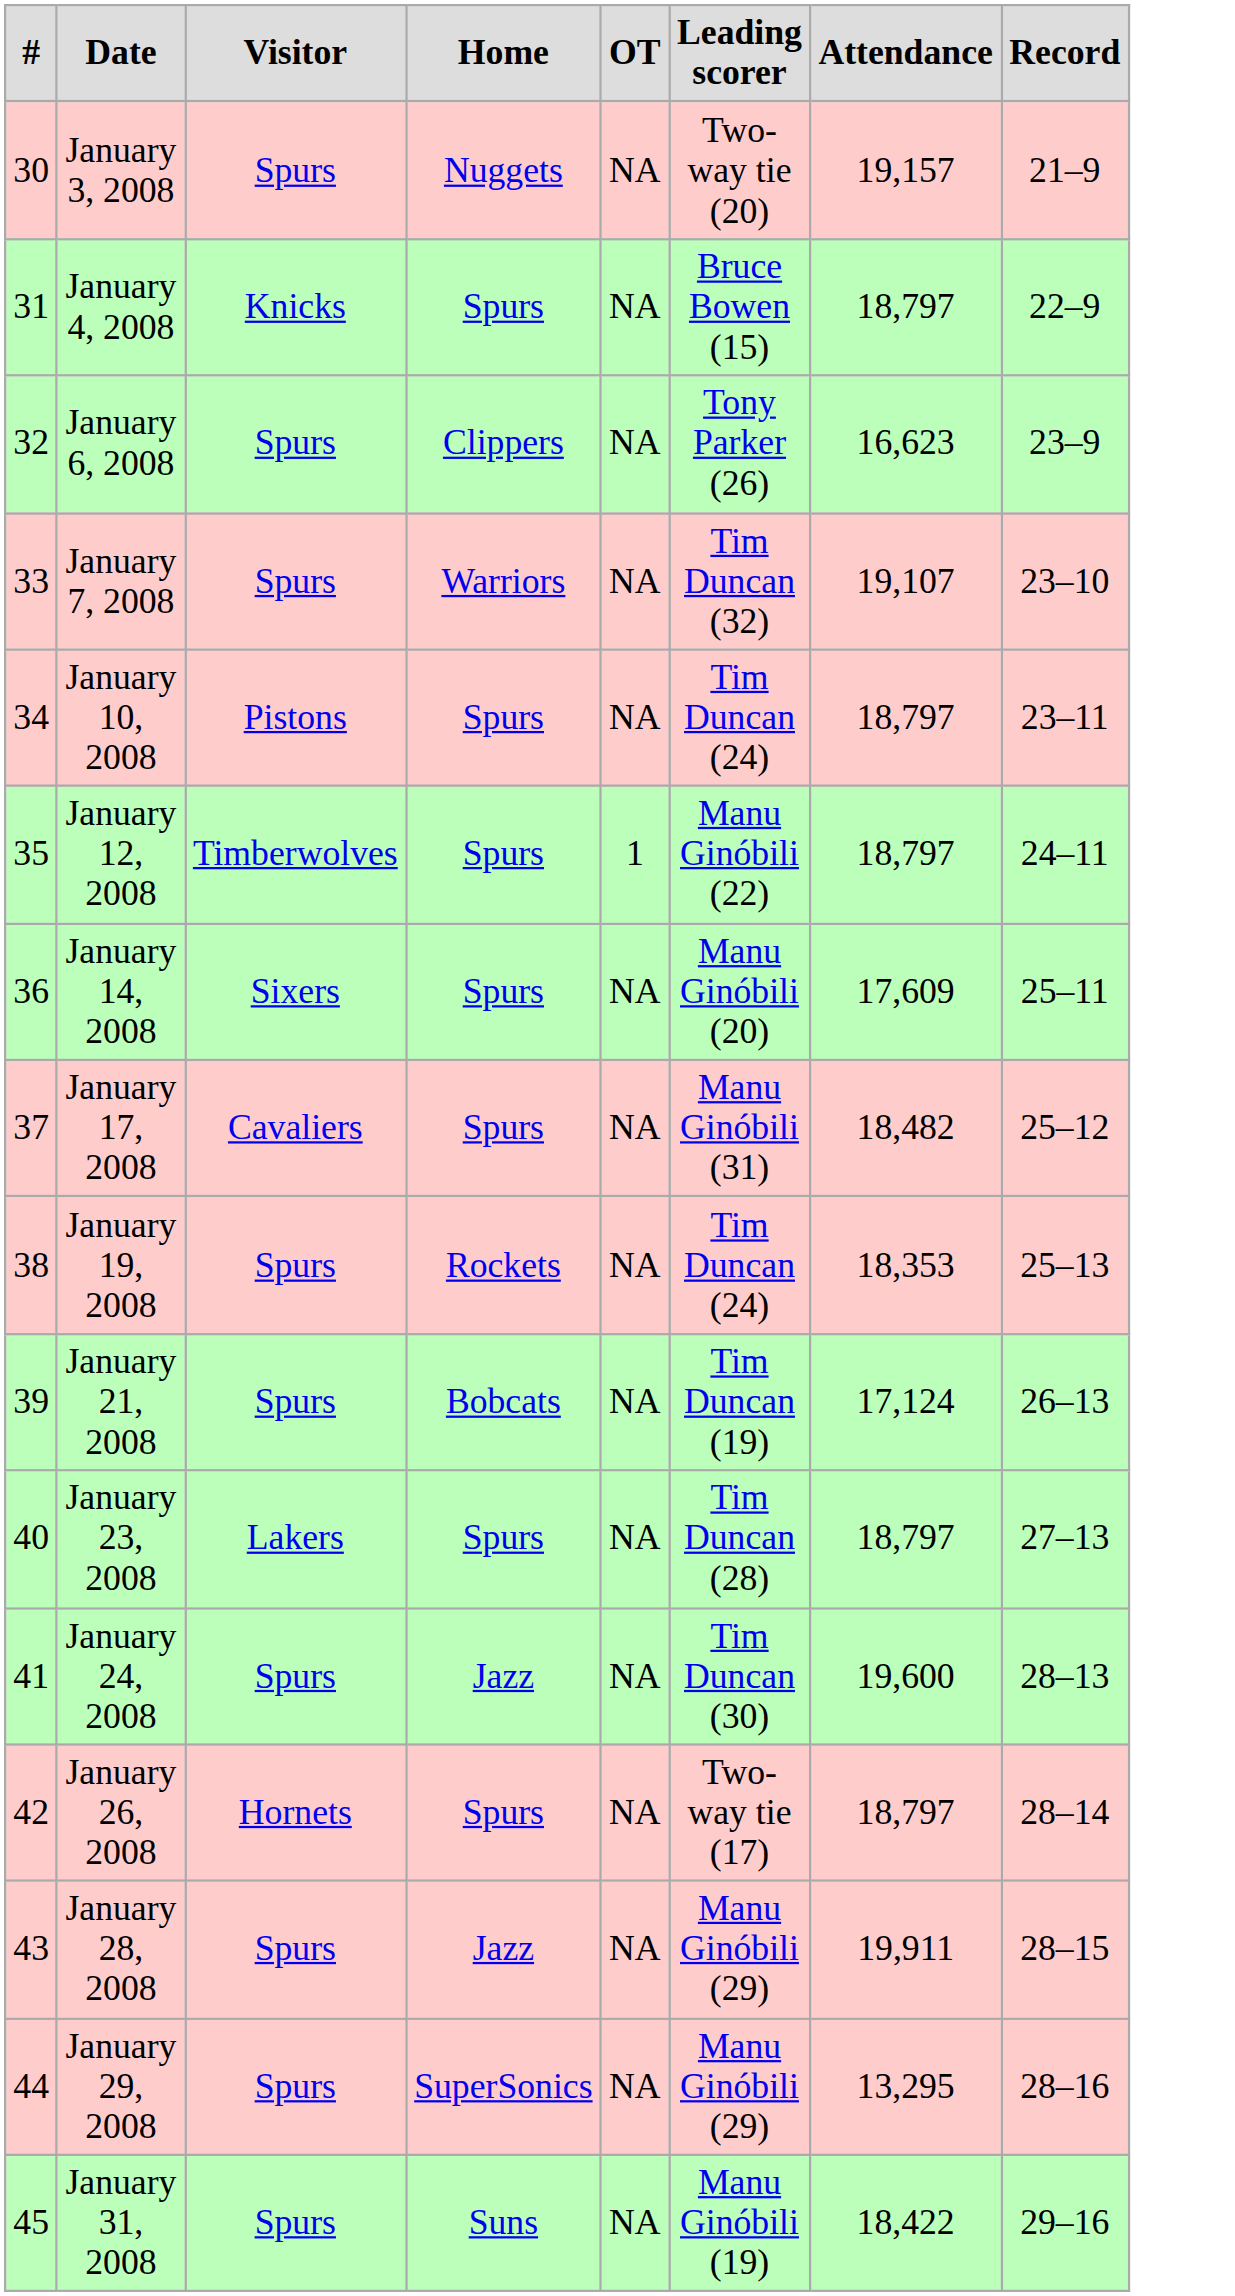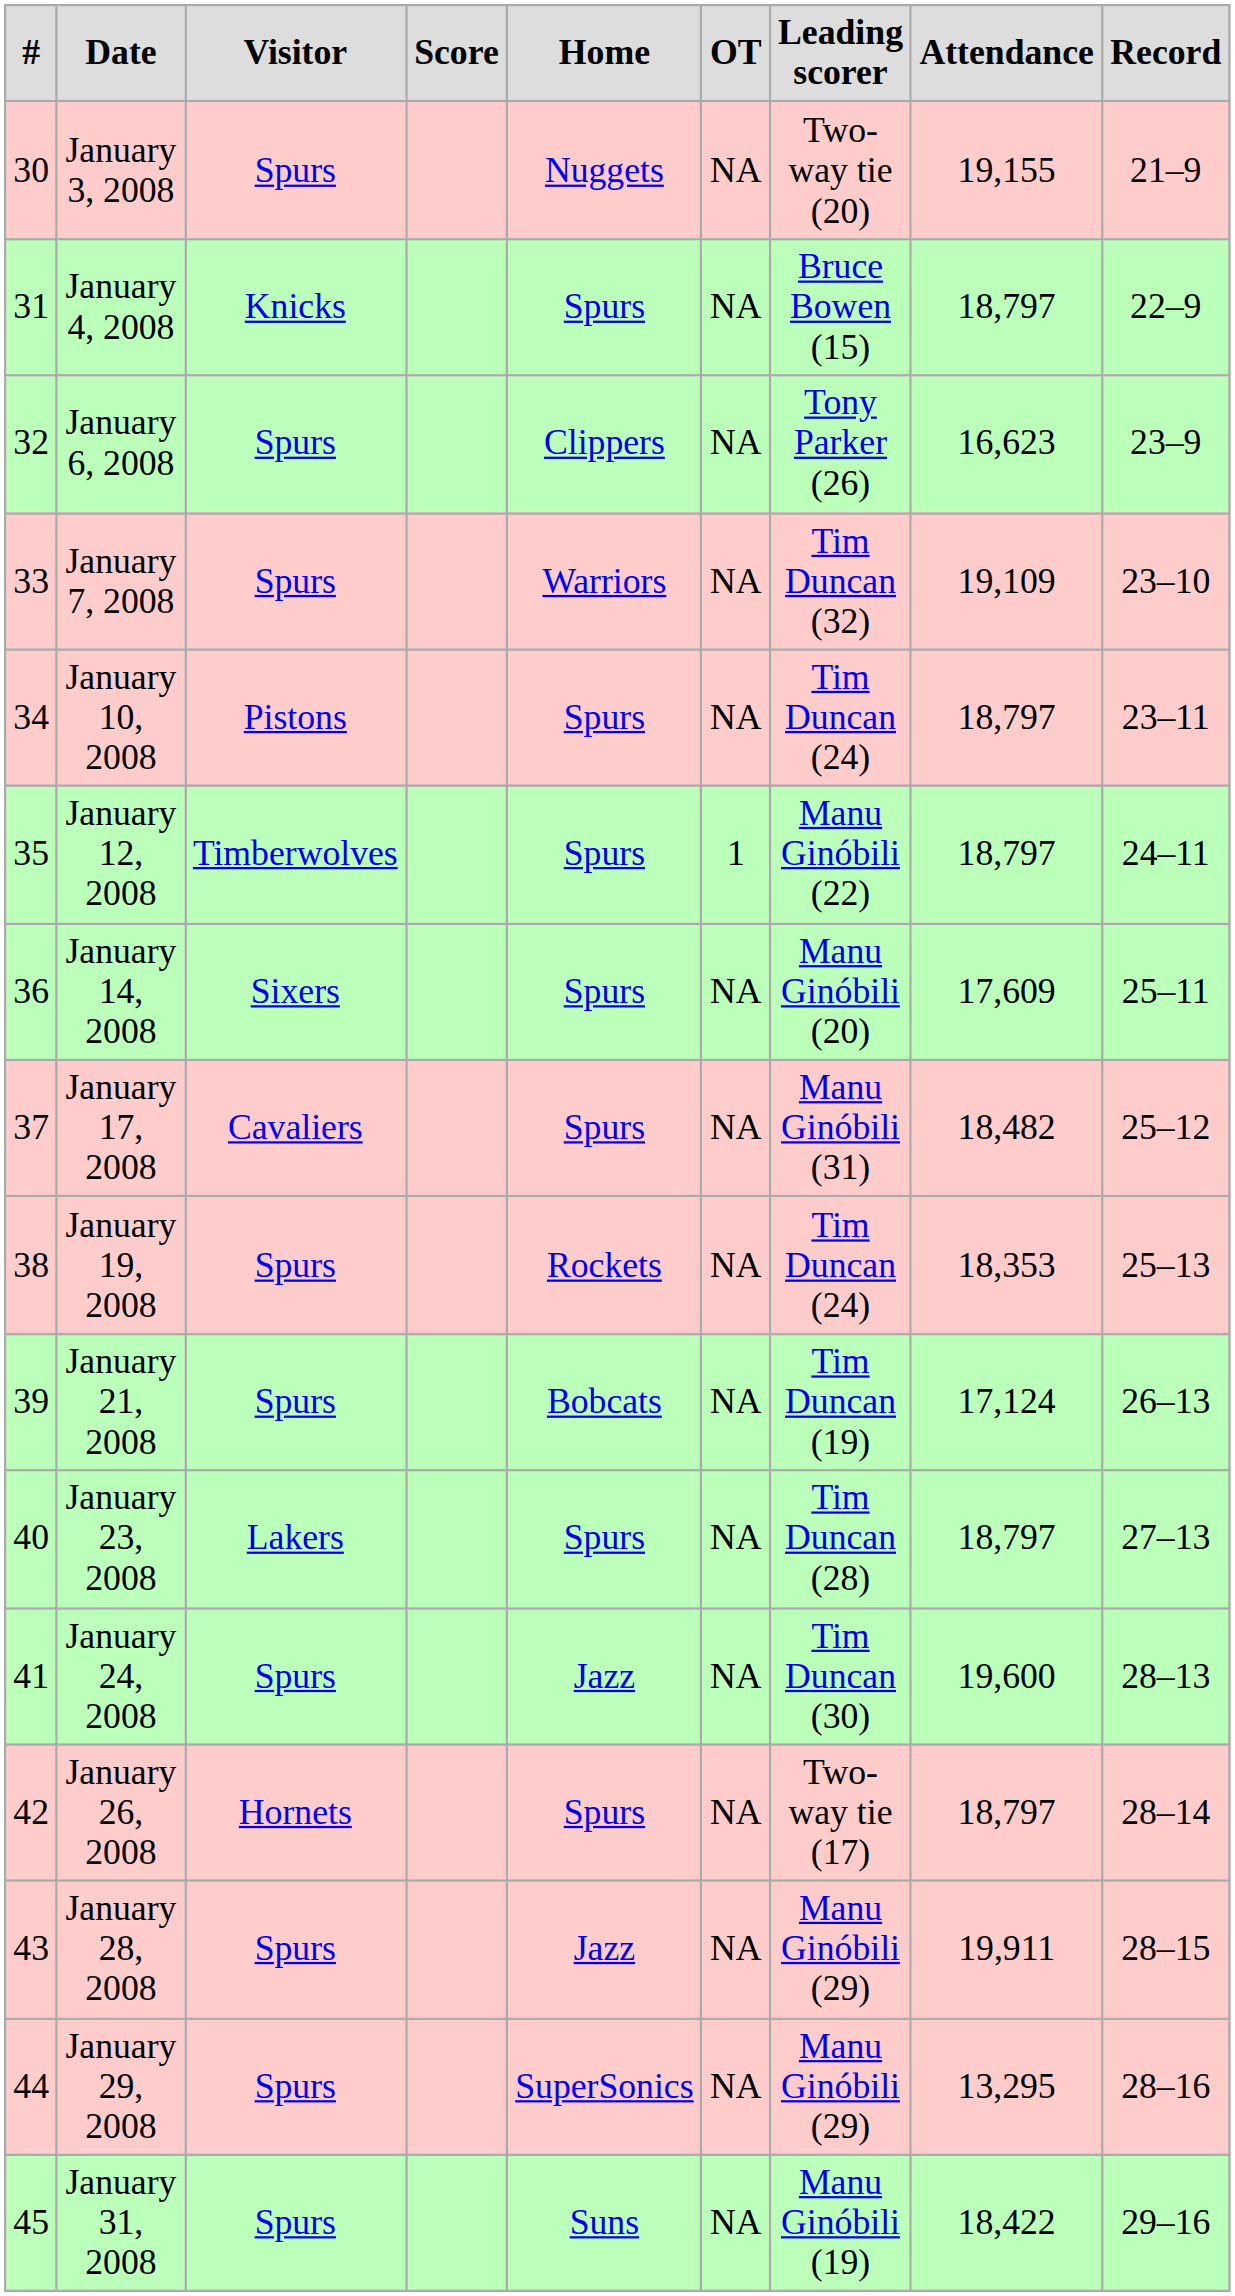+ column: Score
January 3, 2008 | Attendance: 19,157 -> 19,155
January 7, 2008 | Attendance: 19,107 -> 19,109
